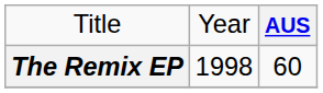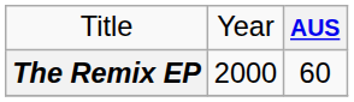The Remix EP | column 2: 1998 -> 2000
